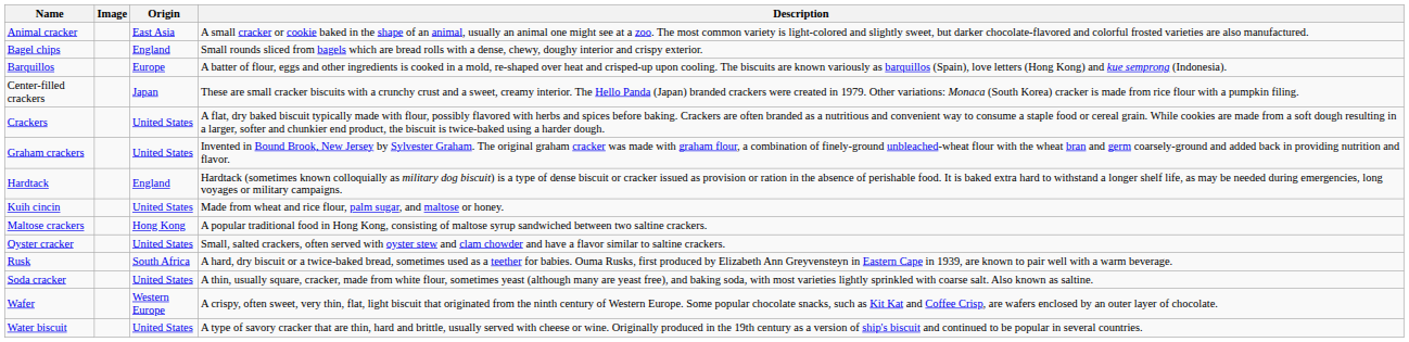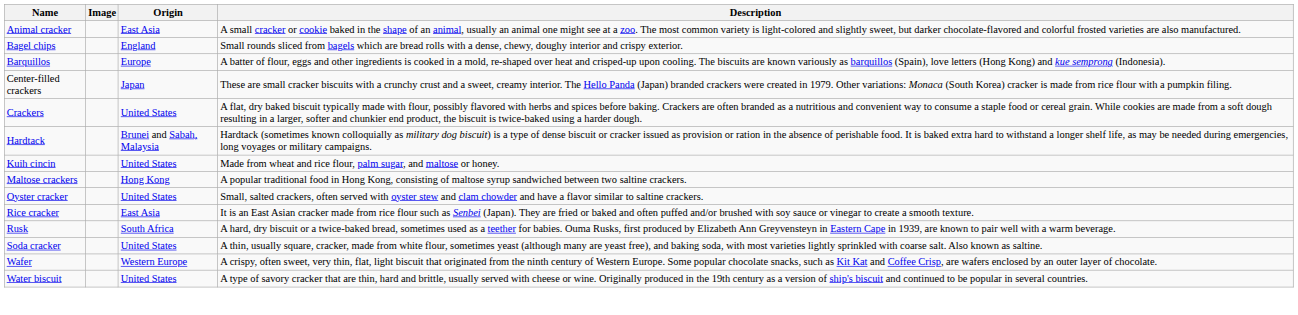- row: Graham crackers | United States | Invented in Bound Brook, New Jersey by Sylvester Graham. The original graham cracker was made with graham flour, a combination of finely-ground unbleached-wheat flour with the wheat bran and germ coarsely-ground and added back in providing nutrition and flavor.
Hardtack | Origin: England -> Brunei and Sabah, Malaysia
+ row: Rice cracker | East Asia | It is an East Asian cracker made from rice flour such as Senbei (Japan). They are fried or baked and often puffed and/or brushed with soy sauce or vinegar to create a smooth texture.
